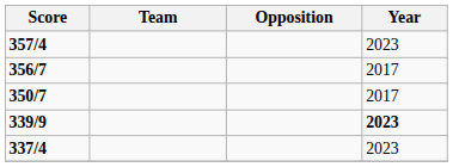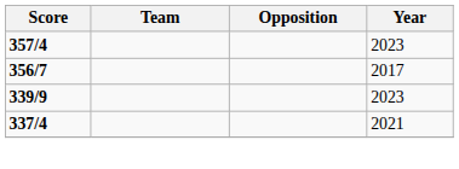- row: 350/7 | 2017
339/9 | Year: bold -> normal
337/4 | Year: 2023 -> 2021
